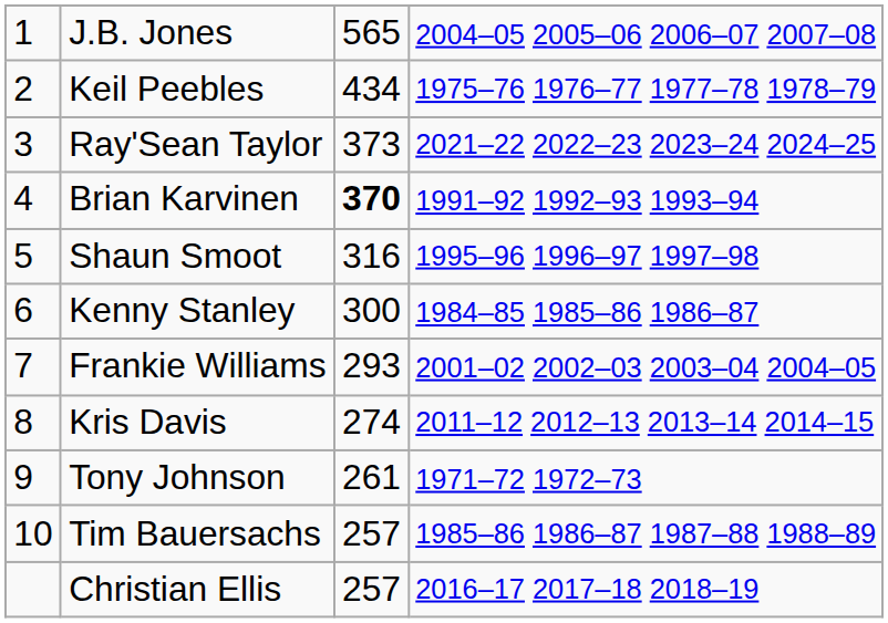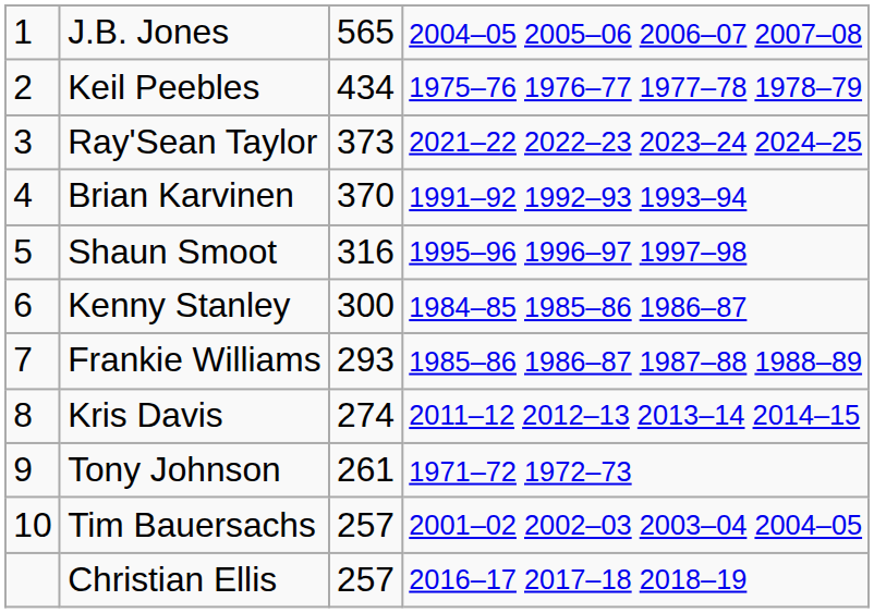Brian Karvinen | column 3: bold -> normal
Frankie Williams | column 4: 2001–02 2002–03 2003–04 2004–05 -> 1985–86 1986–87 1987–88 1988–89
Tim Bauersachs | column 4: 1985–86 1986–87 1987–88 1988–89 -> 2001–02 2002–03 2003–04 2004–05
